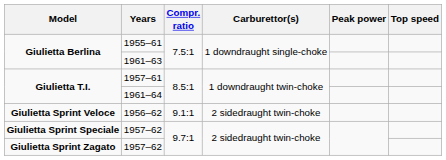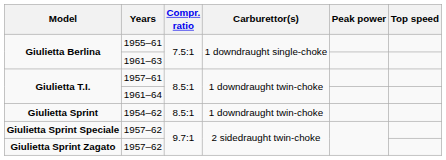+ row: Giulietta Sprint | 1954–62 | 8.5:1 | 1 downdraught twin-choke
- row: Giulietta Sprint Veloce | 1956–62 | 9.1:1 | 2 sidedraught twin-choke
